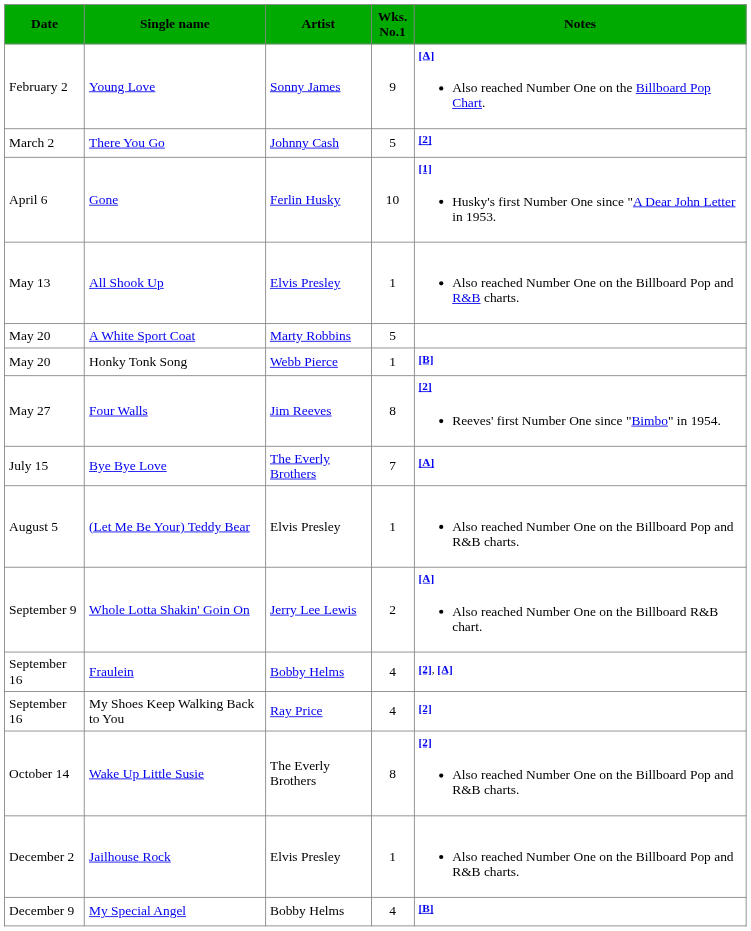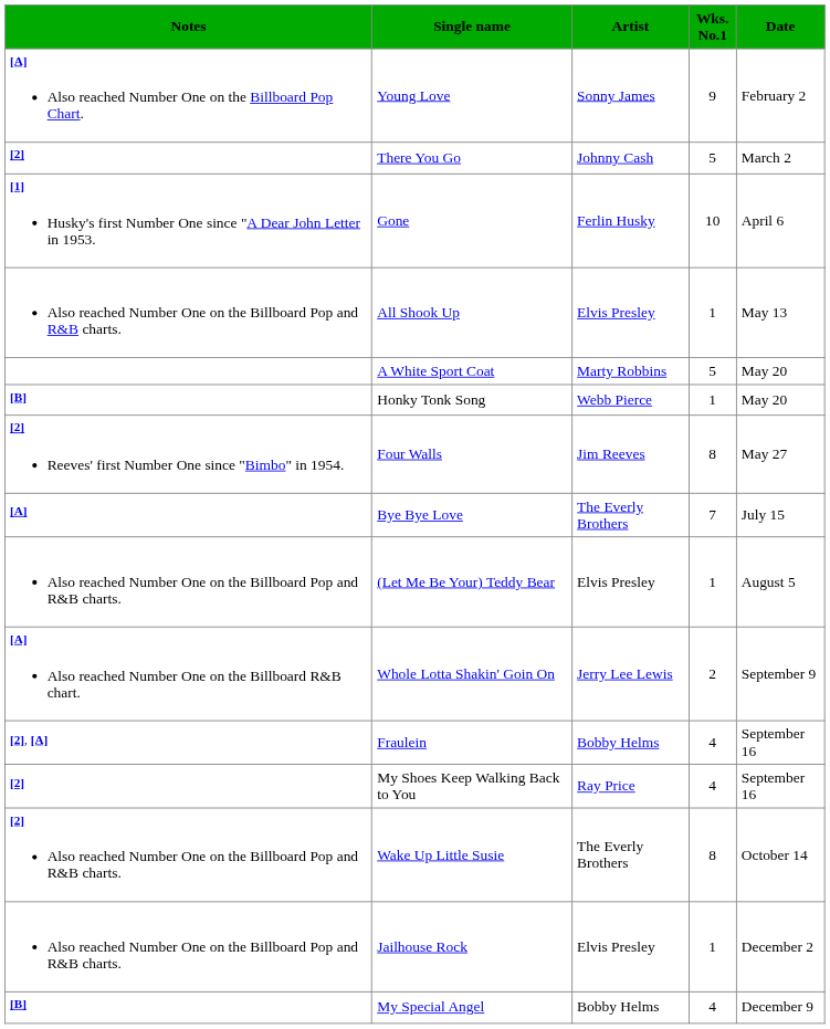columns swapped: Date <-> Notes
